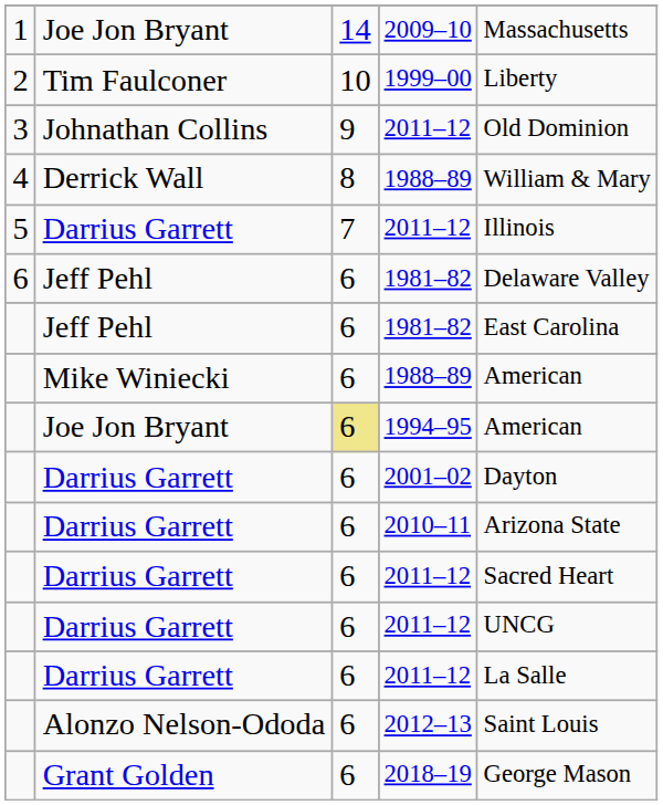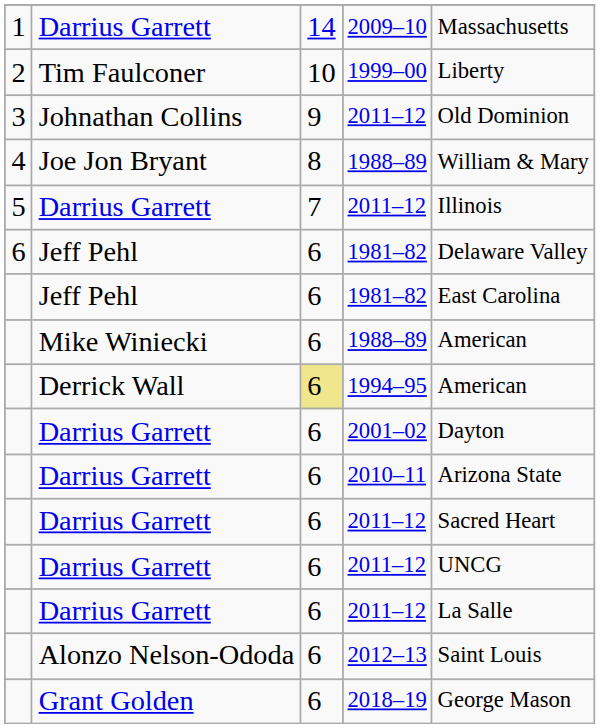2009–10 | column 2: Joe Jon Bryant -> Darrius Garrett
4 / 1988–89 | column 2: Derrick Wall -> Joe Jon Bryant
1994–95 | column 2: Joe Jon Bryant -> Derrick Wall
